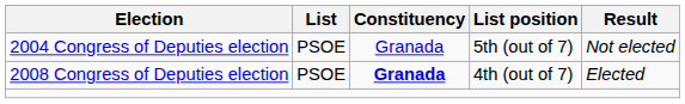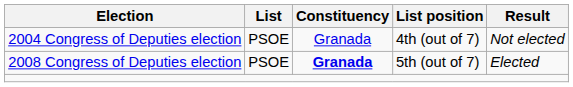2004 Congress of Deputies election | List position: 5th (out of 7) -> 4th (out of 7)
2008 Congress of Deputies election | List position: 4th (out of 7) -> 5th (out of 7)
